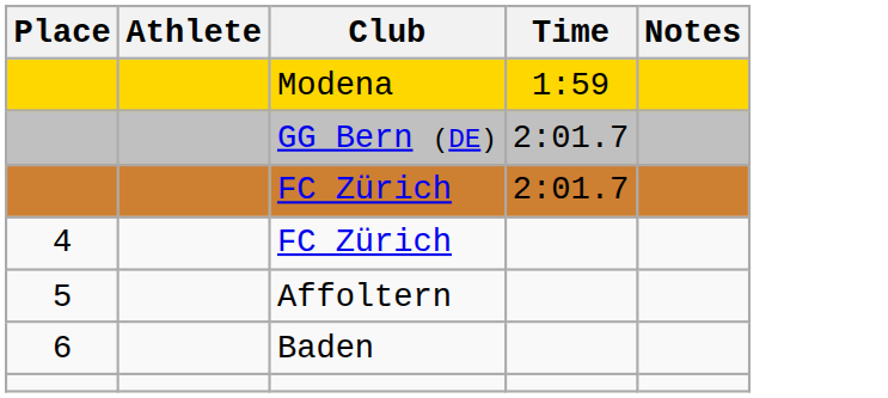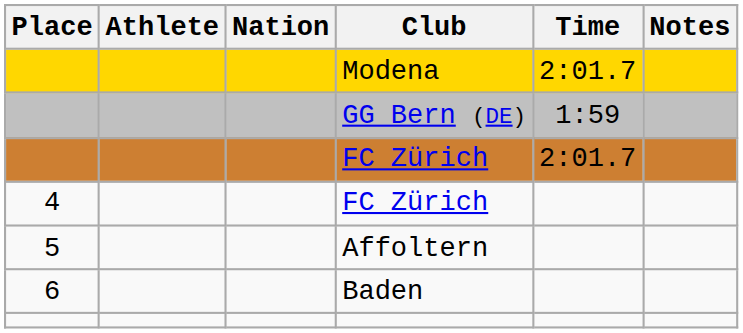+ column: Nation
Modena | Time: 1:59 -> 2:01.7
GG Bern (DE) | Time: 2:01.7 -> 1:59
